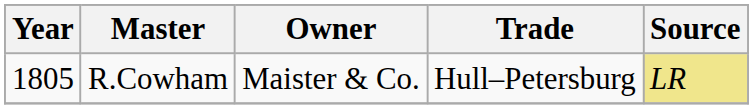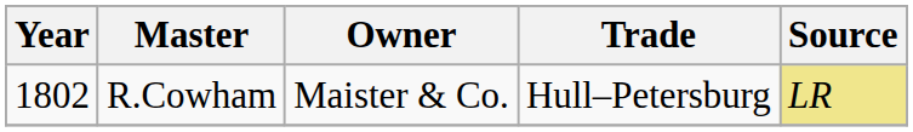R.Cowham | Year: 1805 -> 1802
